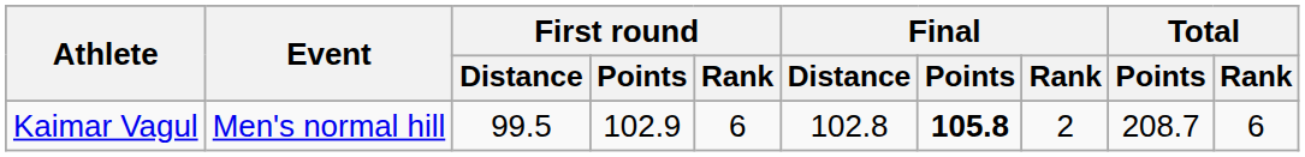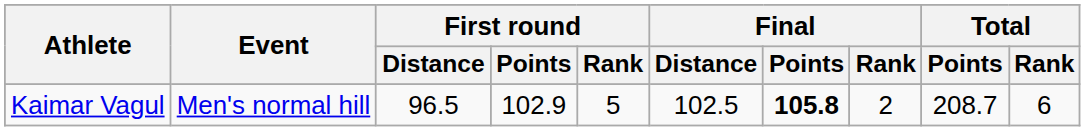Kaimar Vagul | First round / Distance: 99.5 -> 96.5
Kaimar Vagul | First round / Rank: 6 -> 5
Kaimar Vagul | Final / Distance: 102.8 -> 102.5
